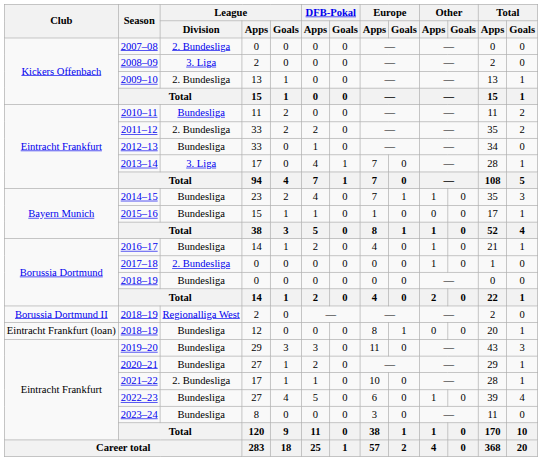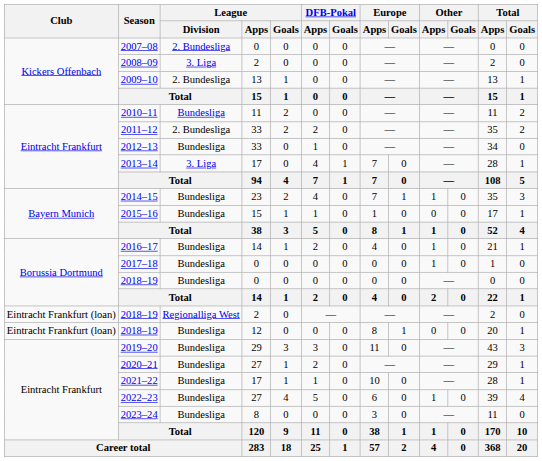2017–18 | League / Division: 2. Bundesliga -> Bundesliga
2018–19 / 2 | Club: Borussia Dortmund II -> Eintracht Frankfurt (loan)
2021–22 | League / Division: 2. Bundesliga -> Bundesliga
